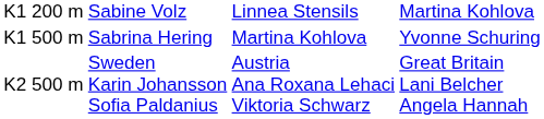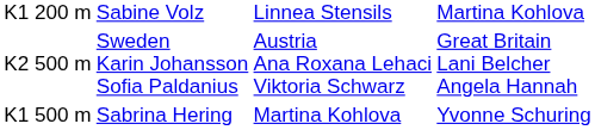rows swapped: K1 500 m <-> K2 500 m
